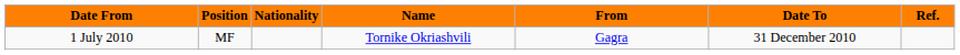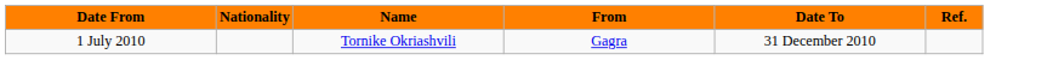- column: Position | MF
